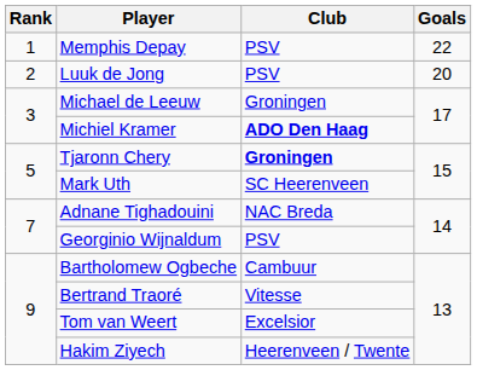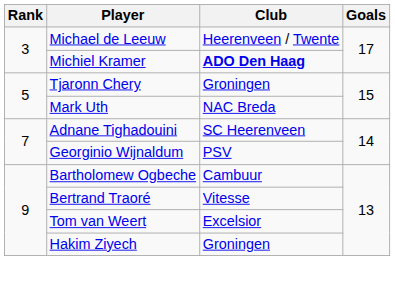- row: 1 | Memphis Depay | PSV | 22
- row: 2 | Luuk de Jong | PSV | 20
Michael de Leeuw | Club: Groningen -> Heerenveen / Twente
Tjaronn Chery | Club: bold -> normal
Mark Uth | Club: SC Heerenveen -> NAC Breda
Adnane Tighadouini | Club: NAC Breda -> SC Heerenveen
Hakim Ziyech | Club: Heerenveen / Twente -> Groningen
